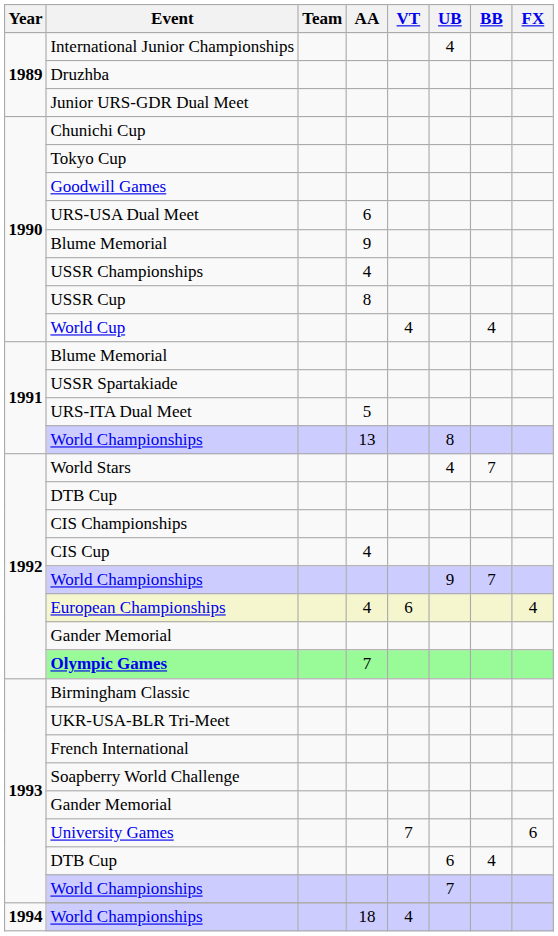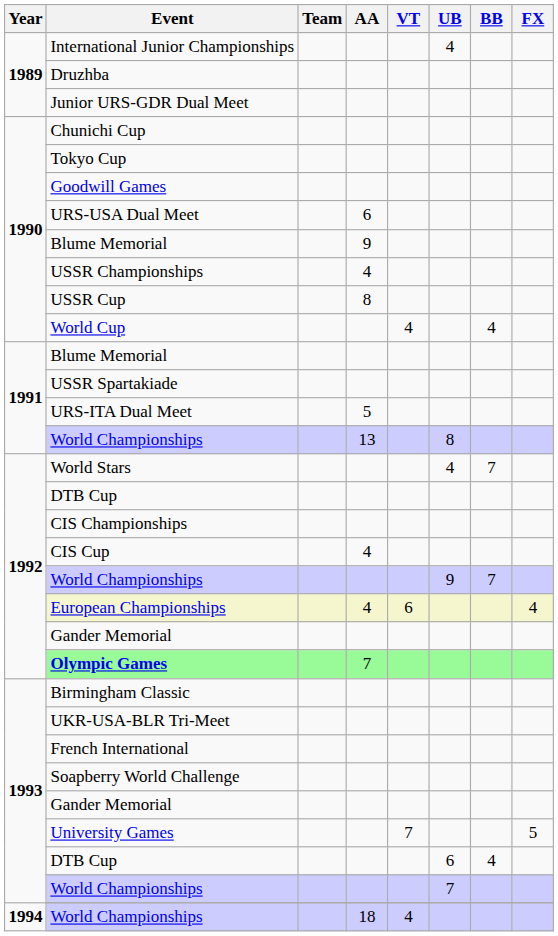University Games | FX: 6 -> 5
